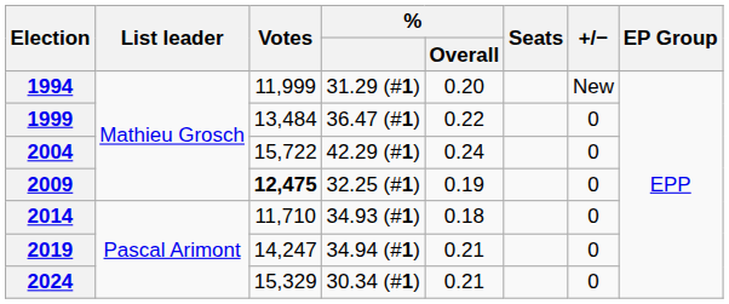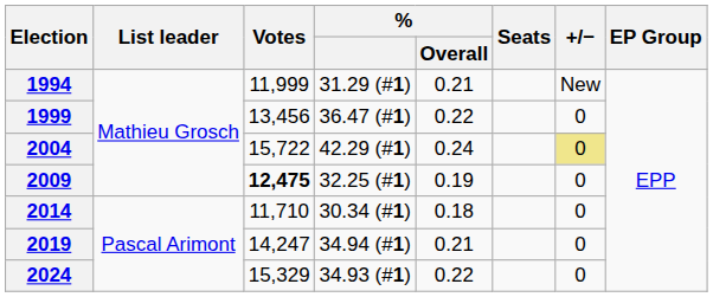1994 | % / Overall: 0.20 -> 0.21
1999 | Votes: 13,484 -> 13,456
2004 | +/−: no background -> khaki background
2014 | %: 34.93 (#1) -> 30.34 (#1)
2024 | %: 30.34 (#1) -> 34.93 (#1)
2024 | % / Overall: 0.21 -> 0.22
